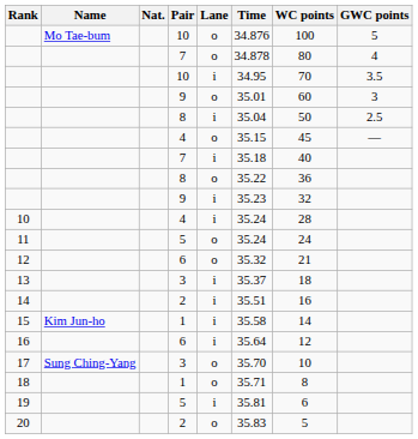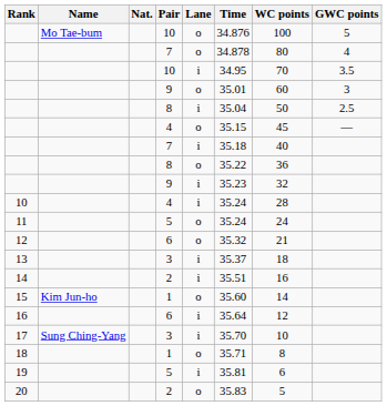15 | Lane: i -> o
15 | Time: 35.58 -> 35.60
17 | Lane: o -> i
